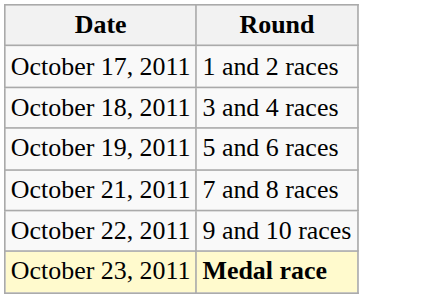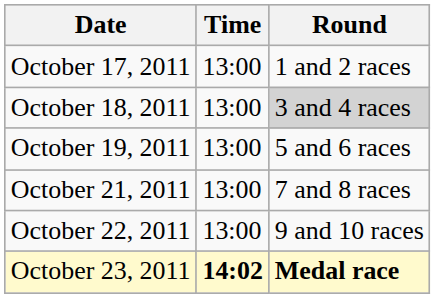+ column: Time | 13:00 | 13:00 | 13:00 | 13:00 | 13:00 | 14:02
October 18, 2011 | Round: no background -> lightgrey background
